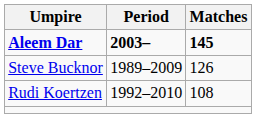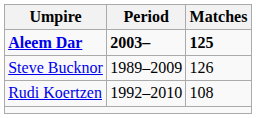Aleem Dar | Matches: 145 -> 125
